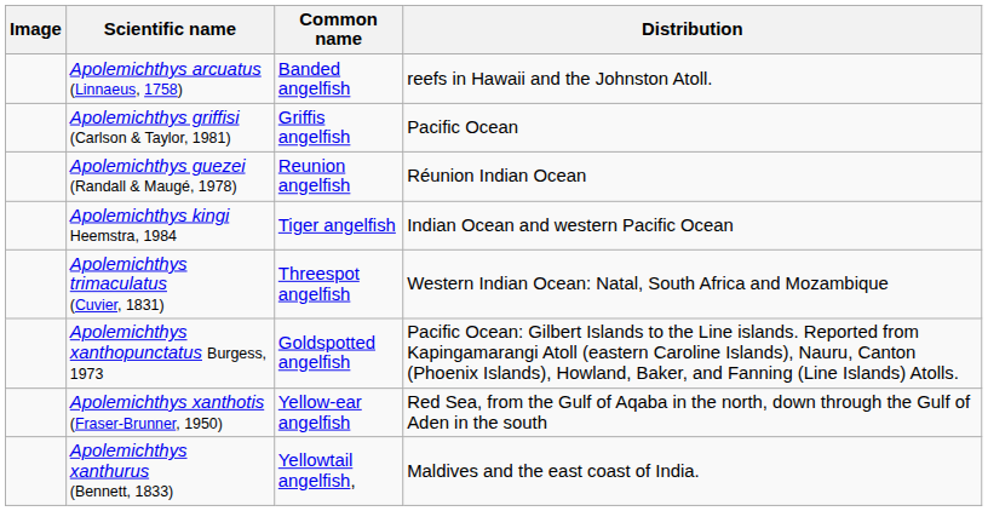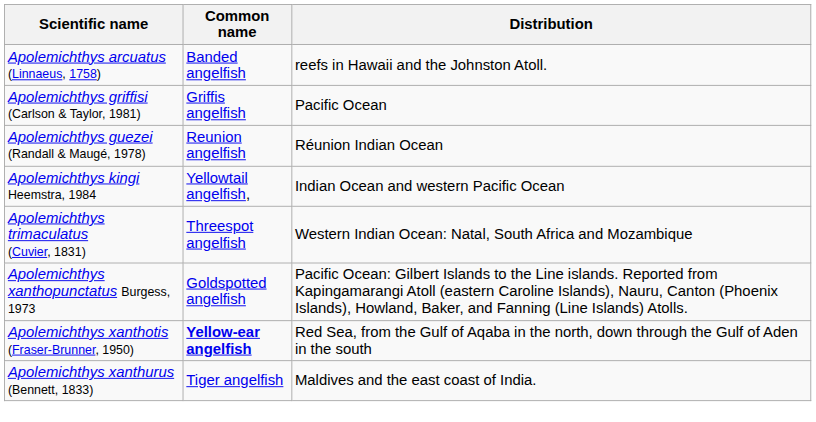- column: Image
Apolemichthys kingi Heemstra, 1984 | Common name: Tiger angelfish -> Yellowtail angelfish,
Apolemichthys xanthotis (Fraser-Brunner, 1950) | Common name: normal -> bold
Apolemichthys xanthurus (Bennett, 1833) | Common name: Yellowtail angelfish, -> Tiger angelfish
